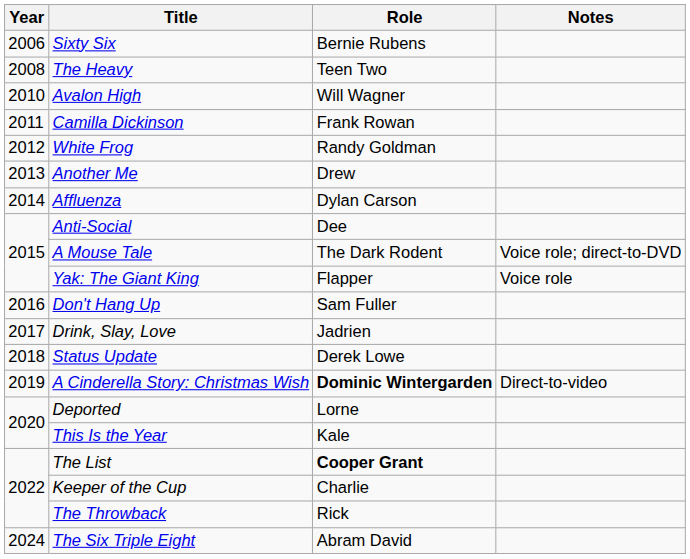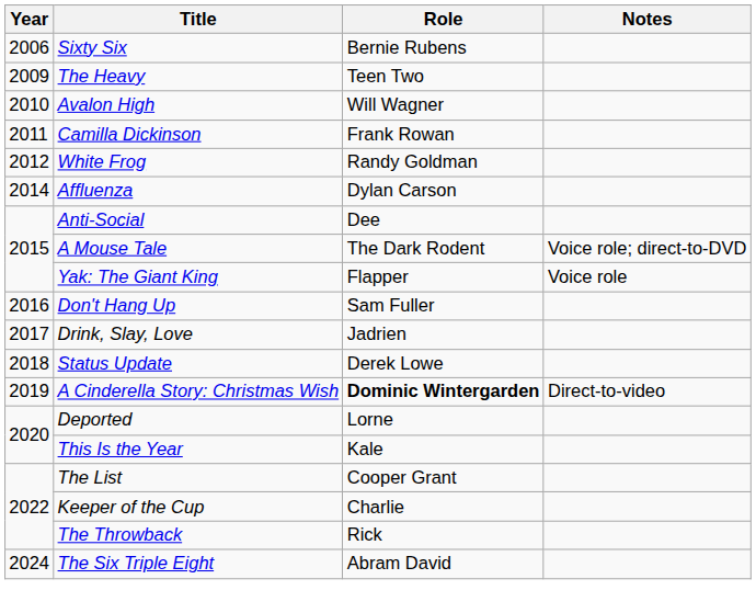The Heavy | Year: 2008 -> 2009
- row: 2013 | Another Me | Drew
The List | Role: bold -> normal
